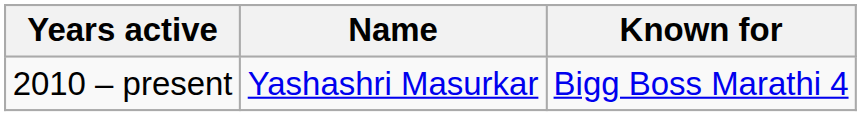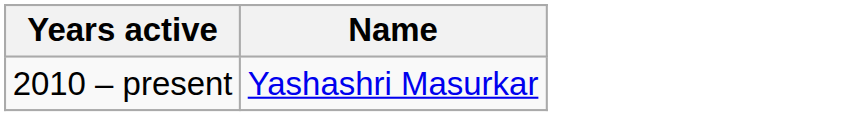- column: Known for | Bigg Boss Marathi 4
